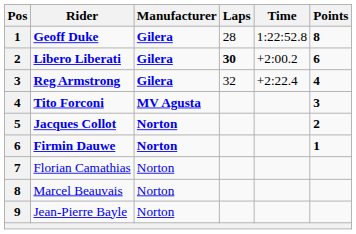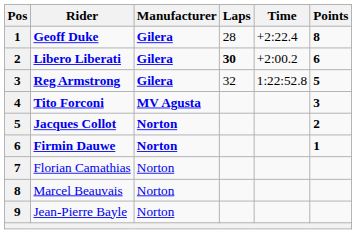Geoff Duke | Time: 1:22:52.8 -> +2:22.4
Reg Armstrong | Time: +2:22.4 -> 1:22:52.8
Reg Armstrong | Points: 4 -> 5
